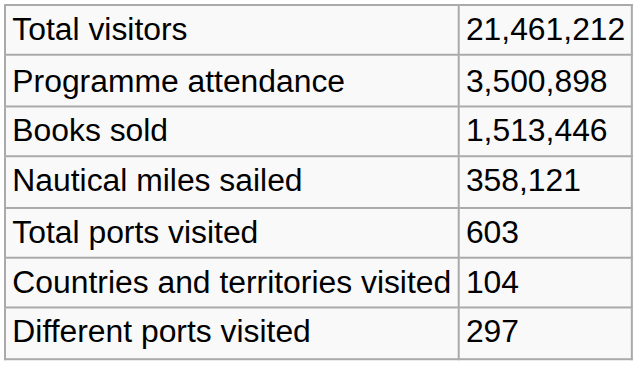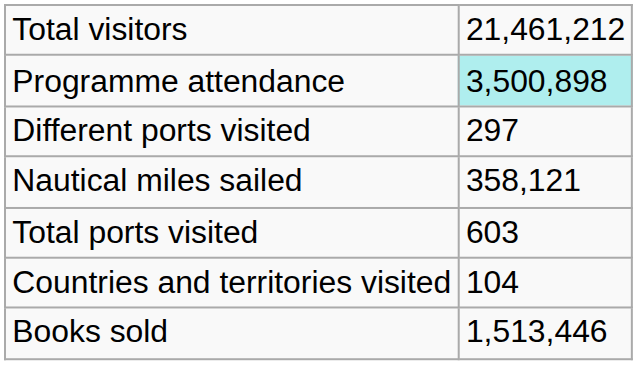Programme attendance | column 2: no background -> paleturquoise background
rows swapped: Books sold <-> Different ports visited
